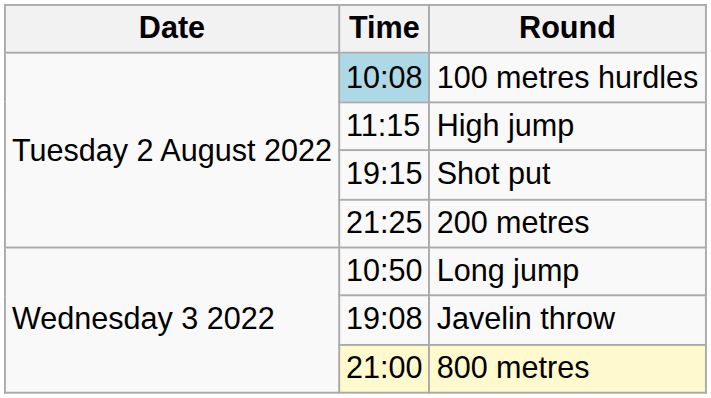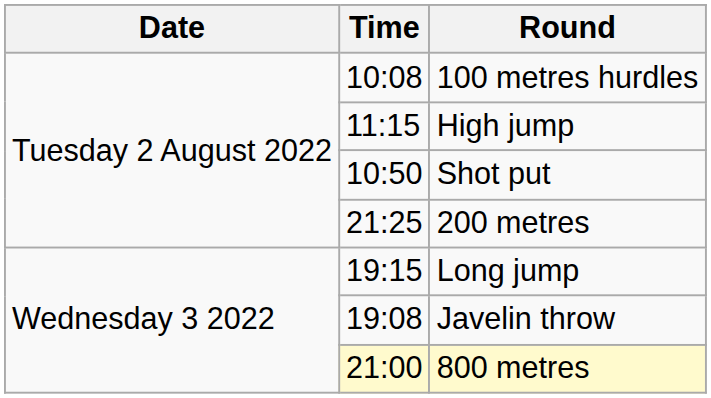100 metres hurdles | Time: lightblue background -> no background
Shot put | Time: 19:15 -> 10:50
Long jump | Time: 10:50 -> 19:15
